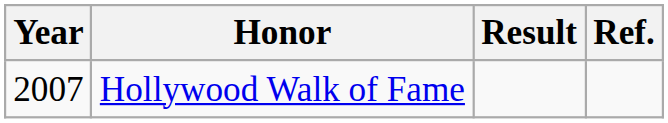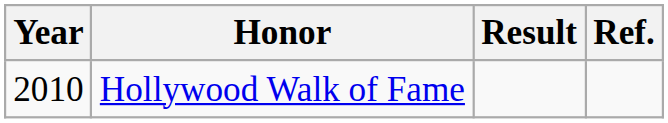Hollywood Walk of Fame | Year: 2007 -> 2010
